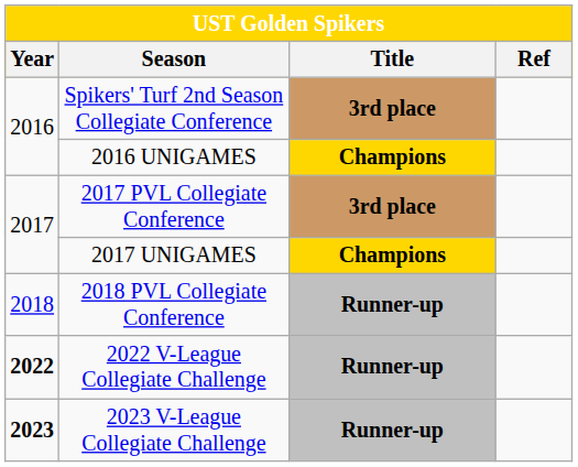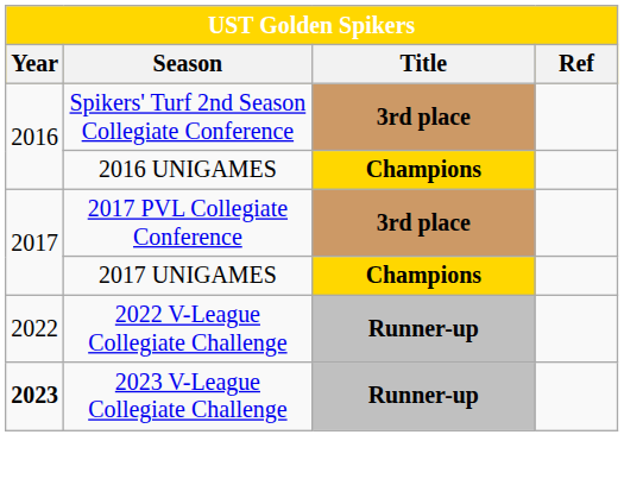- row: 2018 | 2018 PVL Collegiate Conference | Runner-up
2022 V-League Collegiate Challenge | Year: bold -> normal
